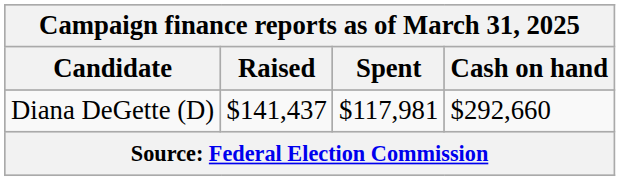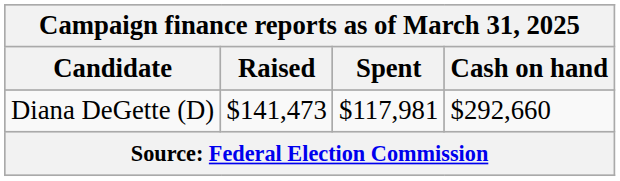Diana DeGette (D) | Raised: $141,437 -> $141,473
